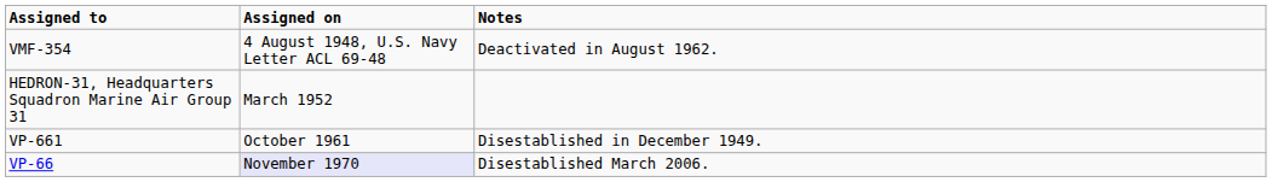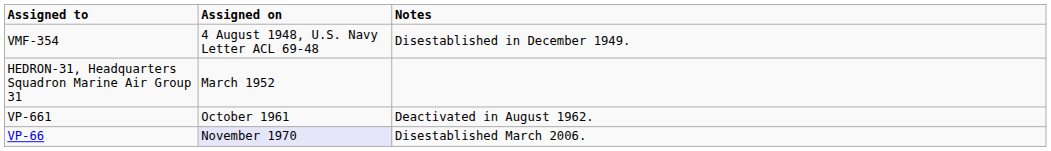VMF-354 | Notes: Deactivated in August 1962. -> Disestablished in December 1949.
VP-661 | Notes: Disestablished in December 1949. -> Deactivated in August 1962.
